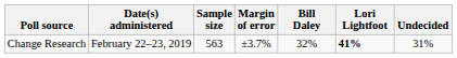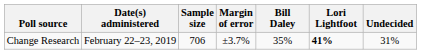Change Research | Sample size: 563 -> 706
Change Research | Bill Daley: 32% -> 35%
